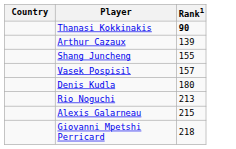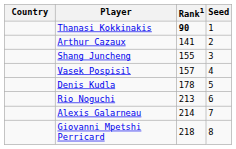+ column: Seed | 1 | 2 | 3 | 4 | 5 | 6 | 7 | 8
Arthur Cazaux | Rank1: 139 -> 141
Denis Kudla | Rank1: 180 -> 178
Alexis Galarneau | Rank1: 215 -> 214
